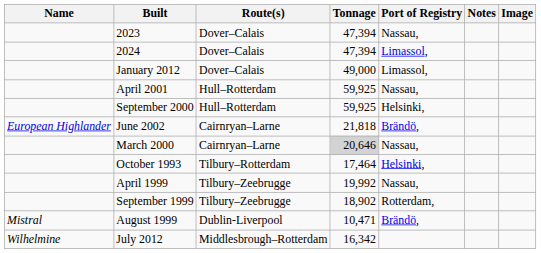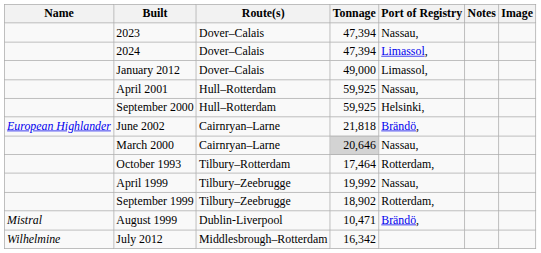October 1993 | Port of Registry: Helsinki, -> Rotterdam,
